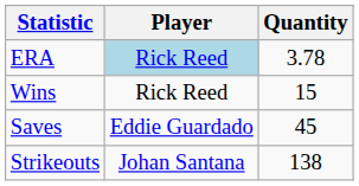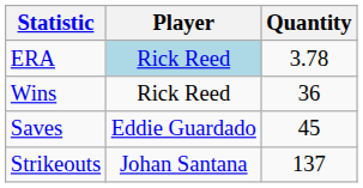Wins | Quantity: 15 -> 36
Strikeouts | Quantity: 138 -> 137
